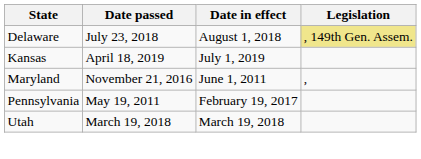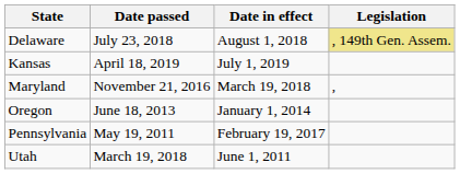Maryland | Date in effect: June 1, 2011 -> March 19, 2018
+ row: Oregon | June 18, 2013 | January 1, 2014
Utah | Date in effect: March 19, 2018 -> June 1, 2011
